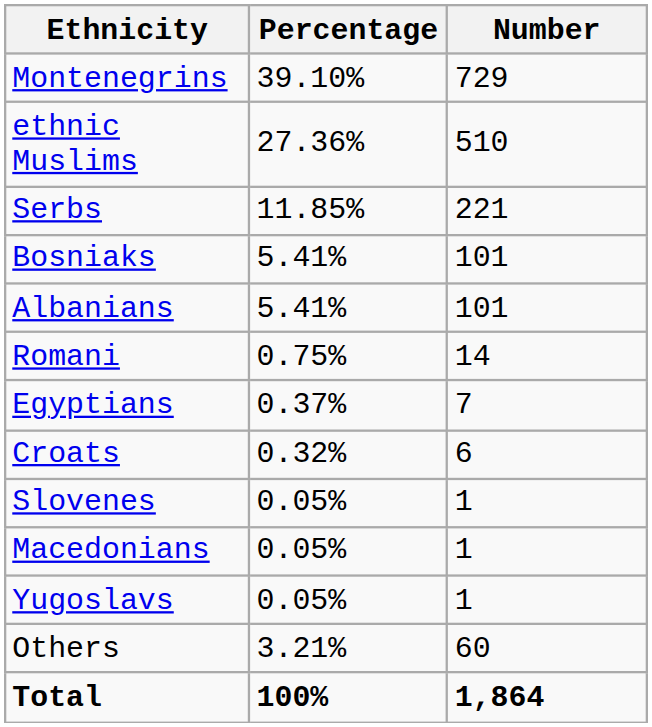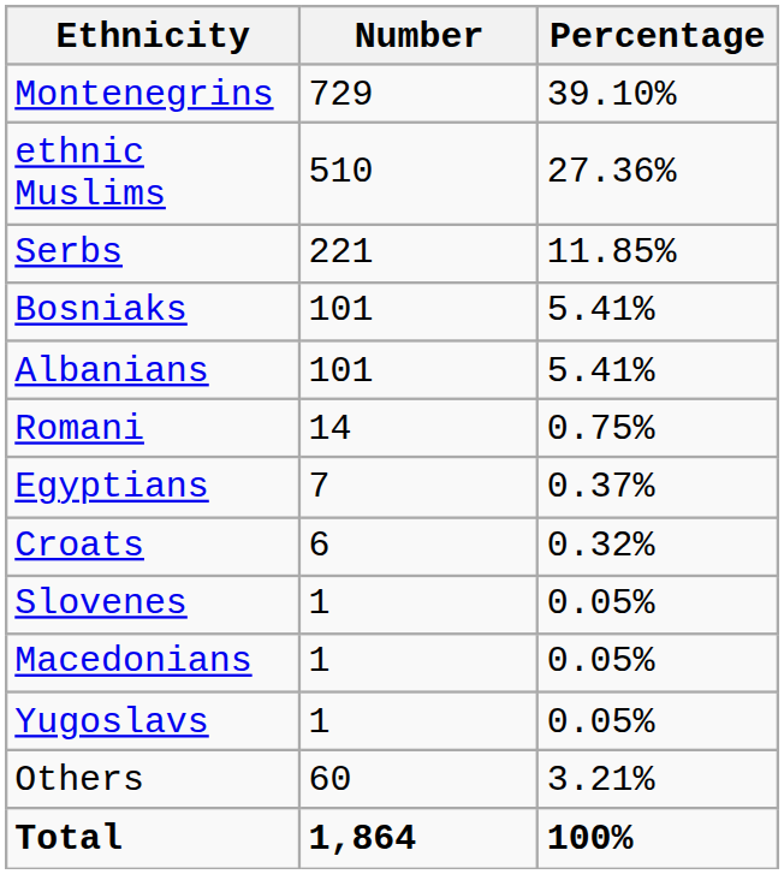columns swapped: Number <-> Percentage
